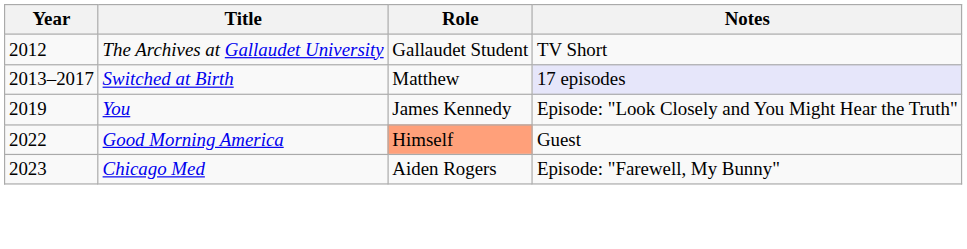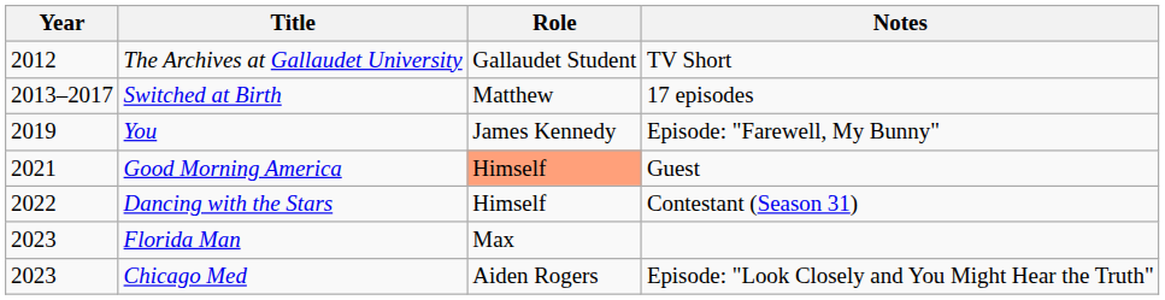Switched at Birth | Notes: lavender background -> no background
You | Notes: Episode: "Look Closely and You Might Hear the Truth" -> Episode: "Farewell, My Bunny"
Good Morning America | Year: 2022 -> 2021
+ row: 2022 | Dancing with the Stars | Himself | Contestant (Season 31)
+ row: 2023 | Florida Man | Max
Chicago Med | Notes: Episode: "Farewell, My Bunny" -> Episode: "Look Closely and You Might Hear the Truth"
